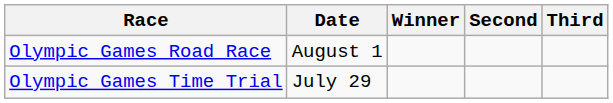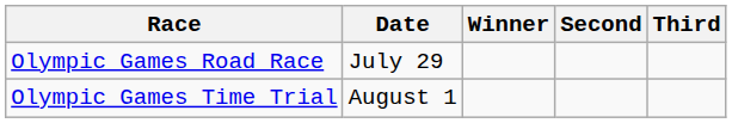Olympic Games Road Race | Date: August 1 -> July 29
Olympic Games Time Trial | Date: July 29 -> August 1
